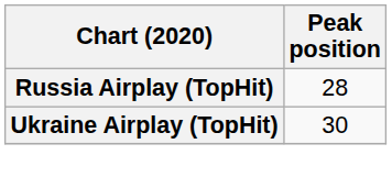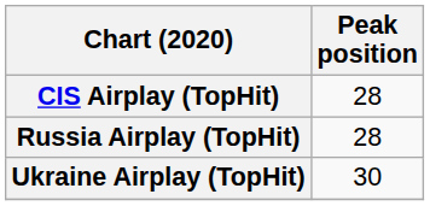+ row: CIS Airplay (TopHit) | 28
